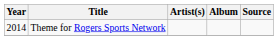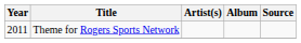Theme for Rogers Sports Network | Year: 2014 -> 2011
